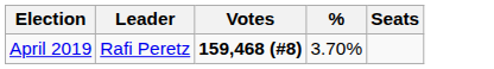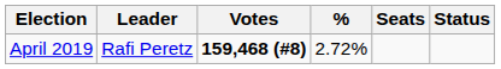+ column: Status
April 2019 | %: 3.70% -> 2.72%
